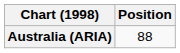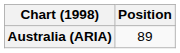Australia (ARIA) | Position: 88 -> 89
